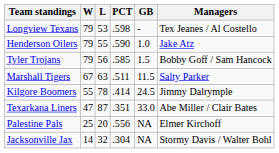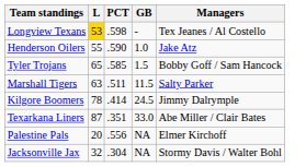- column: W | 79 | 79 | 79 | 67 | 55 | 47 | 25 | 14
Longview Texans | L: no background -> gold background
Tyler Trojans | L: 56 -> 65
